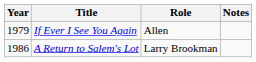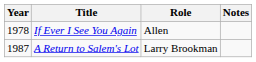If Ever I See You Again | Year: 1979 -> 1978
A Return to Salem's Lot | Year: 1986 -> 1987
